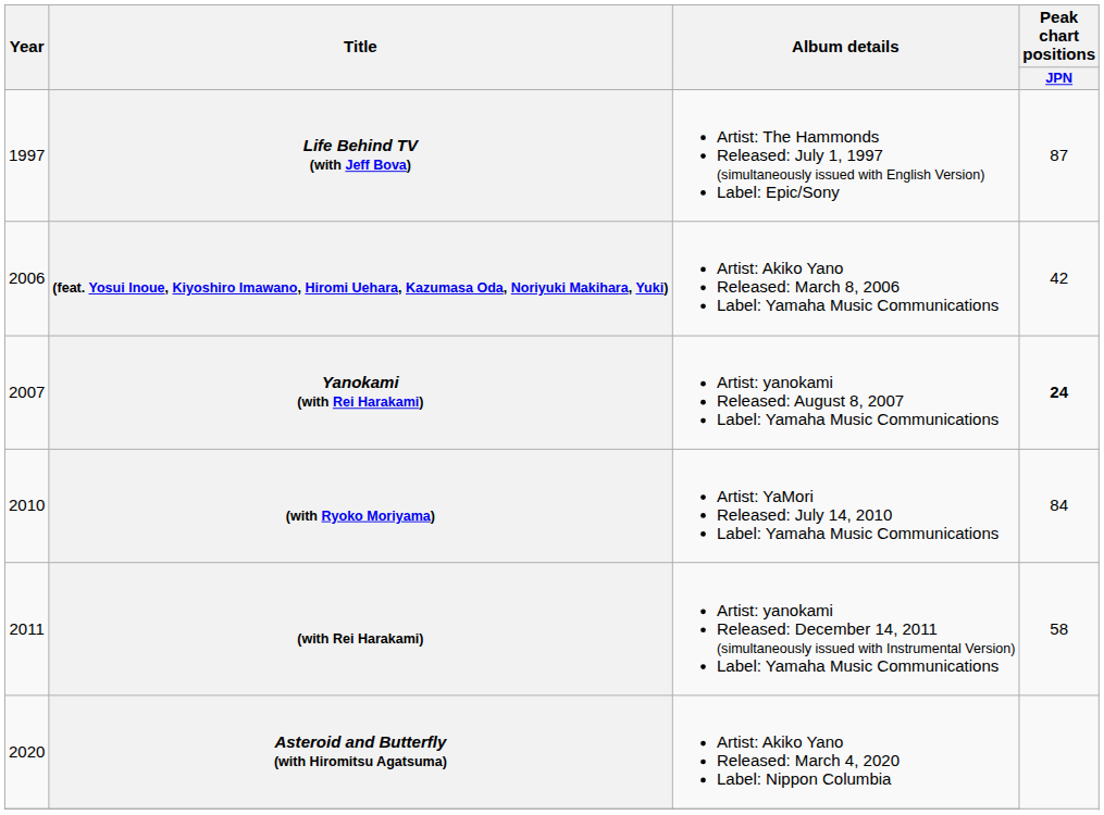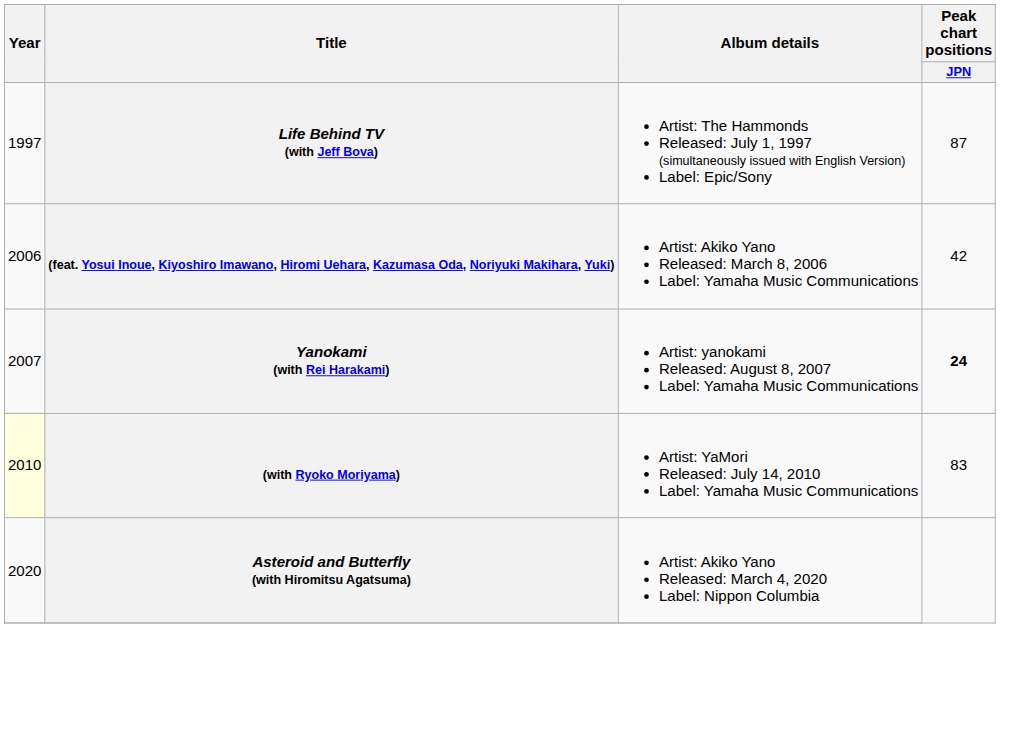(with Ryoko Moriyama) | Year: no background -> lightyellow background
(with Ryoko Moriyama) | Peak chart positions / JPN: 84 -> 83
- row: 2011 | (with Rei Harakami) | Artist: yanokami Released: December 14, 2011 (simultaneously issued with Instrumental Version) Label: Yamaha Music Communications | 58
